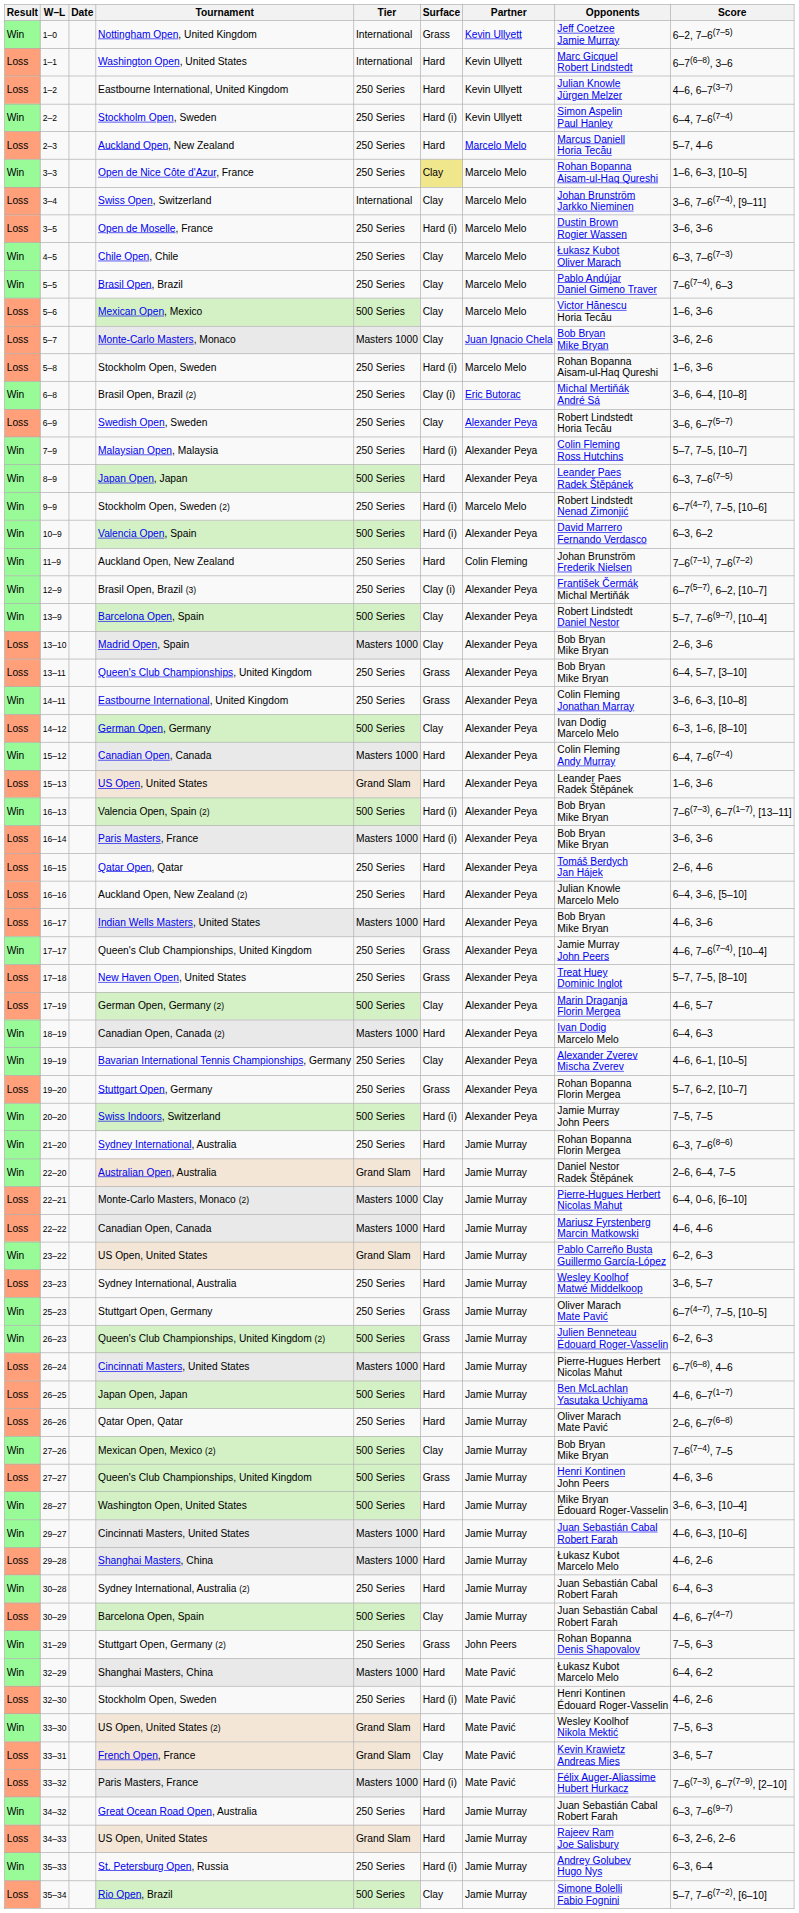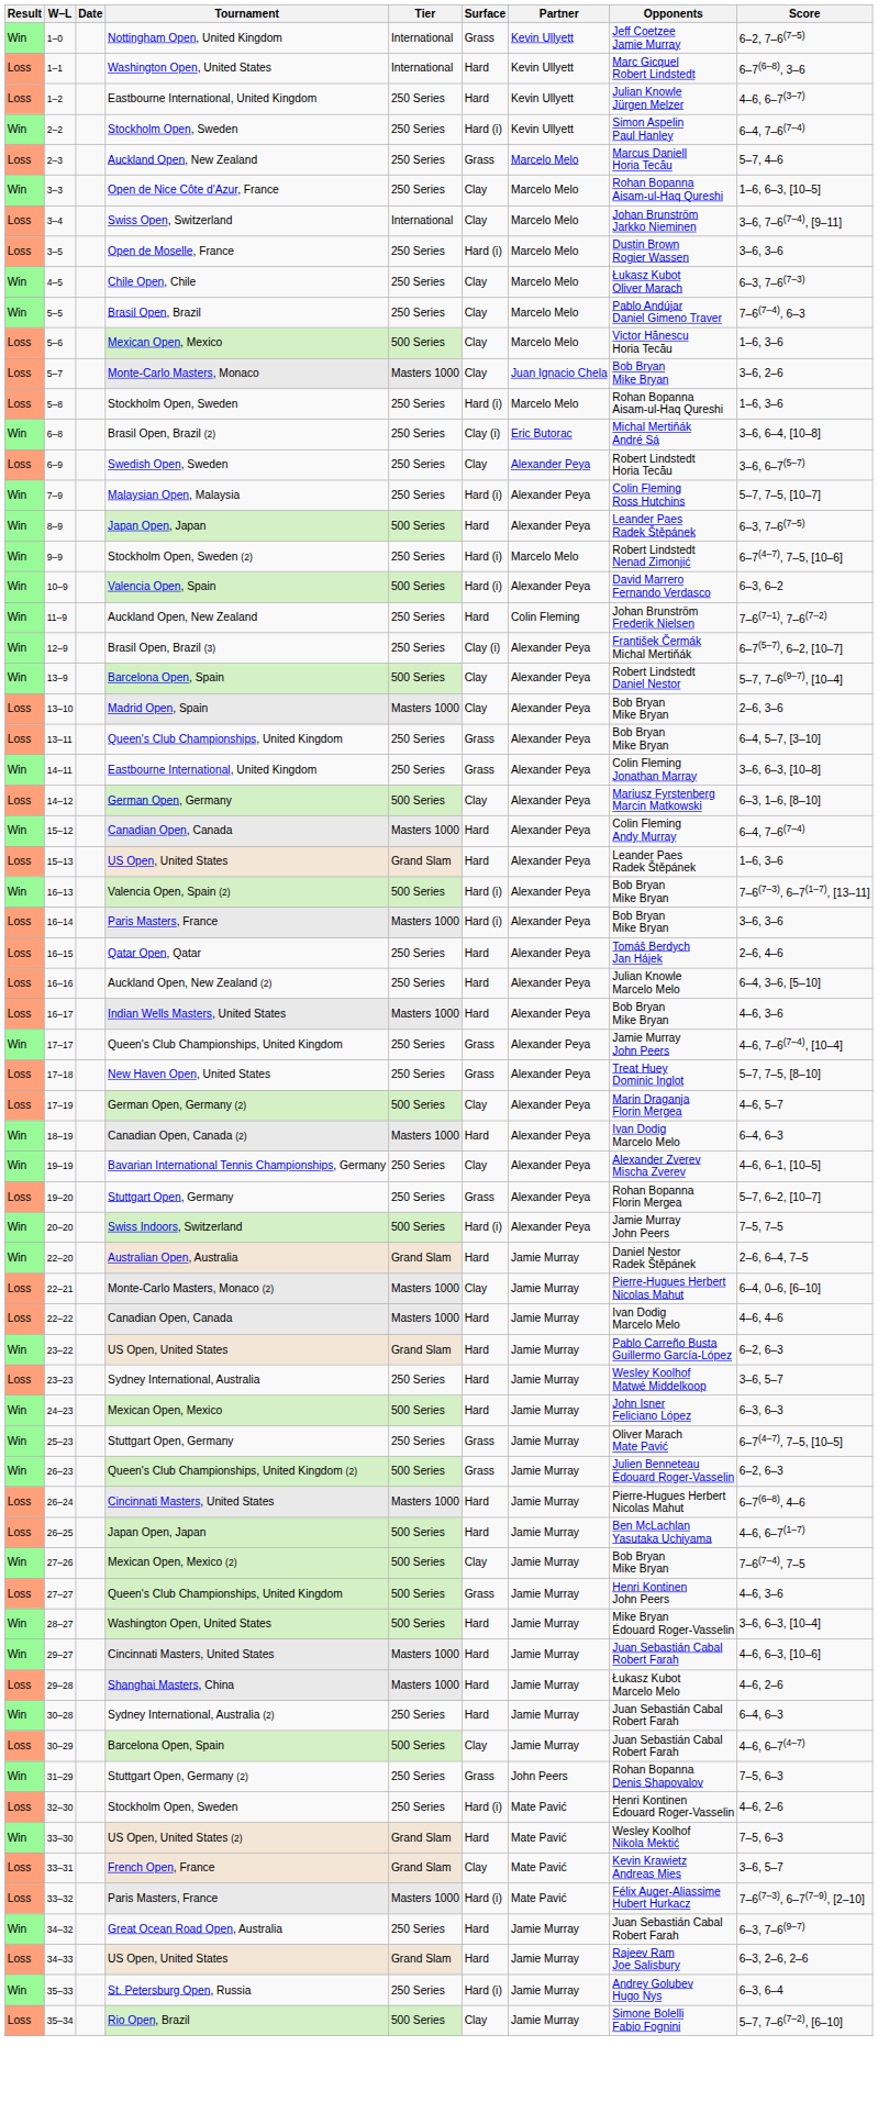2–3 | Surface: Hard -> Grass
3–3 | Surface: khaki background -> no background
14–12 | Opponents: Ivan Dodig Marcelo Melo -> Mariusz Fyrstenberg Marcin Matkowski
- row: Win | 21–20 | Sydney International, Australia | 250 Series | Hard | Jamie Murray | Rohan Bopanna Florin Mergea | 6–3, 7–6(8–6)
22–22 | Opponents: Mariusz Fyrstenberg Marcin Matkowski -> Ivan Dodig Marcelo Melo
+ row: Win | 24–23 | Mexican Open, Mexico | 500 Series | Hard | Jamie Murray | John Isner Feliciano López | 6–3, 6–3
- row: Loss | 26–26 | Qatar Open, Qatar | 250 Series | Hard | Jamie Murray | Oliver Marach Mate Pavić | 2–6, 6–7(6–8)
- row: Win | 32–29 | Shanghai Masters, China | Masters 1000 | Hard | Mate Pavić | Łukasz Kubot Marcelo Melo | 6–4, 6–2
